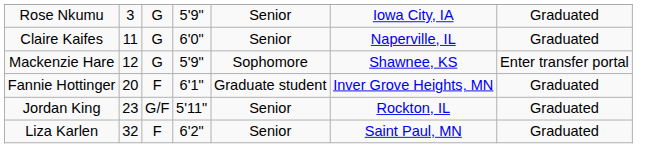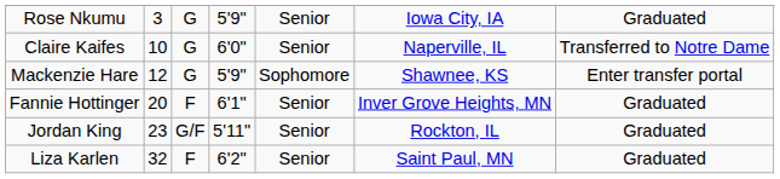Claire Kaifes | column 2: 11 -> 10
Claire Kaifes | column 7: Graduated -> Transferred to Notre Dame
Fannie Hottinger | column 5: Graduate student -> Senior
